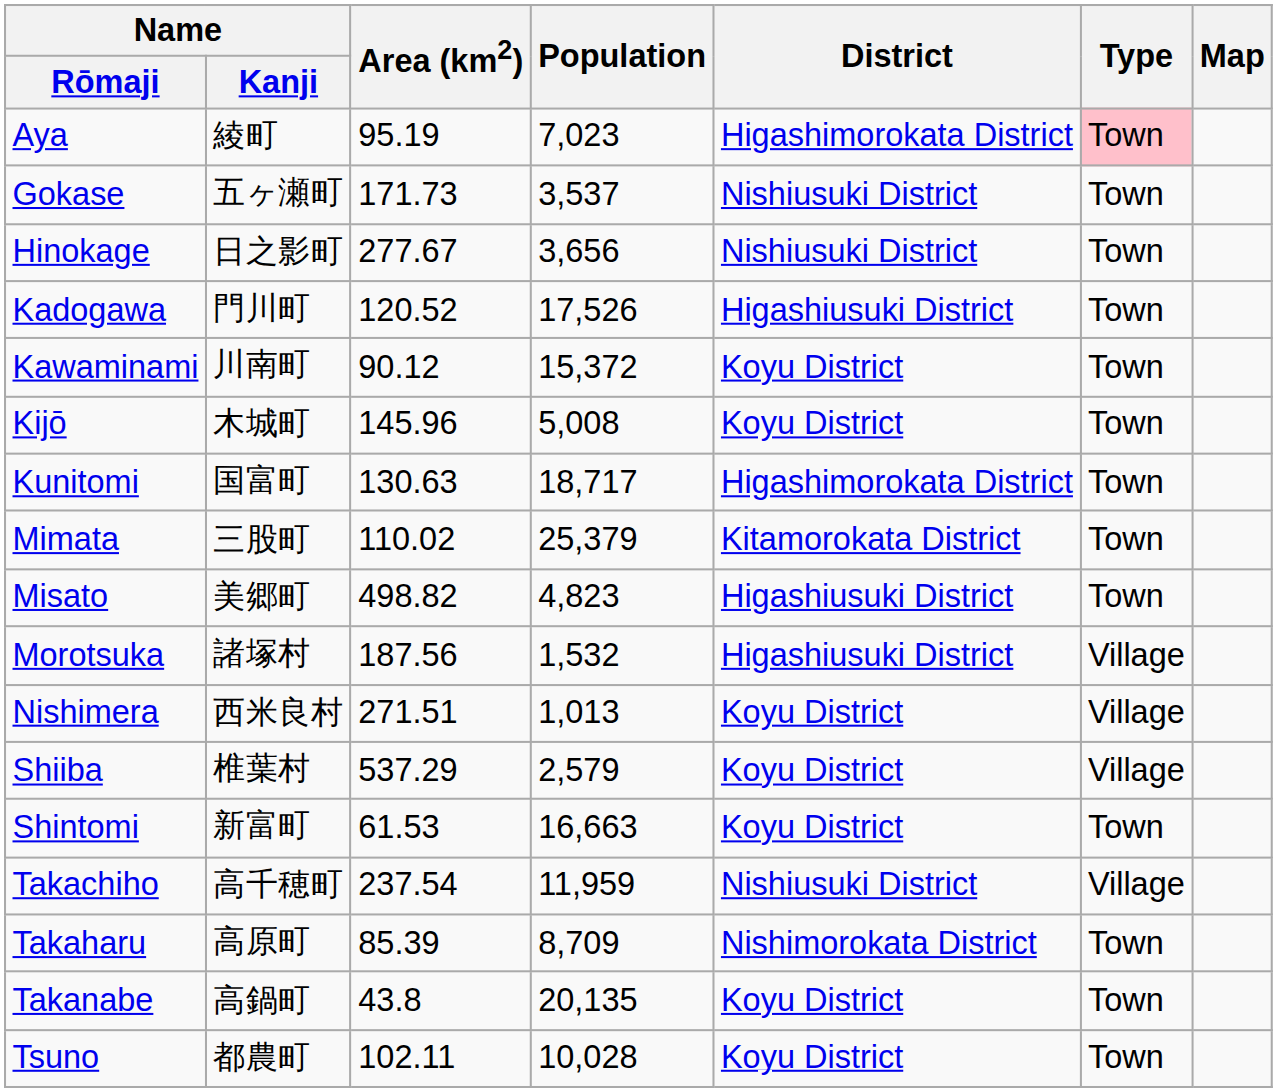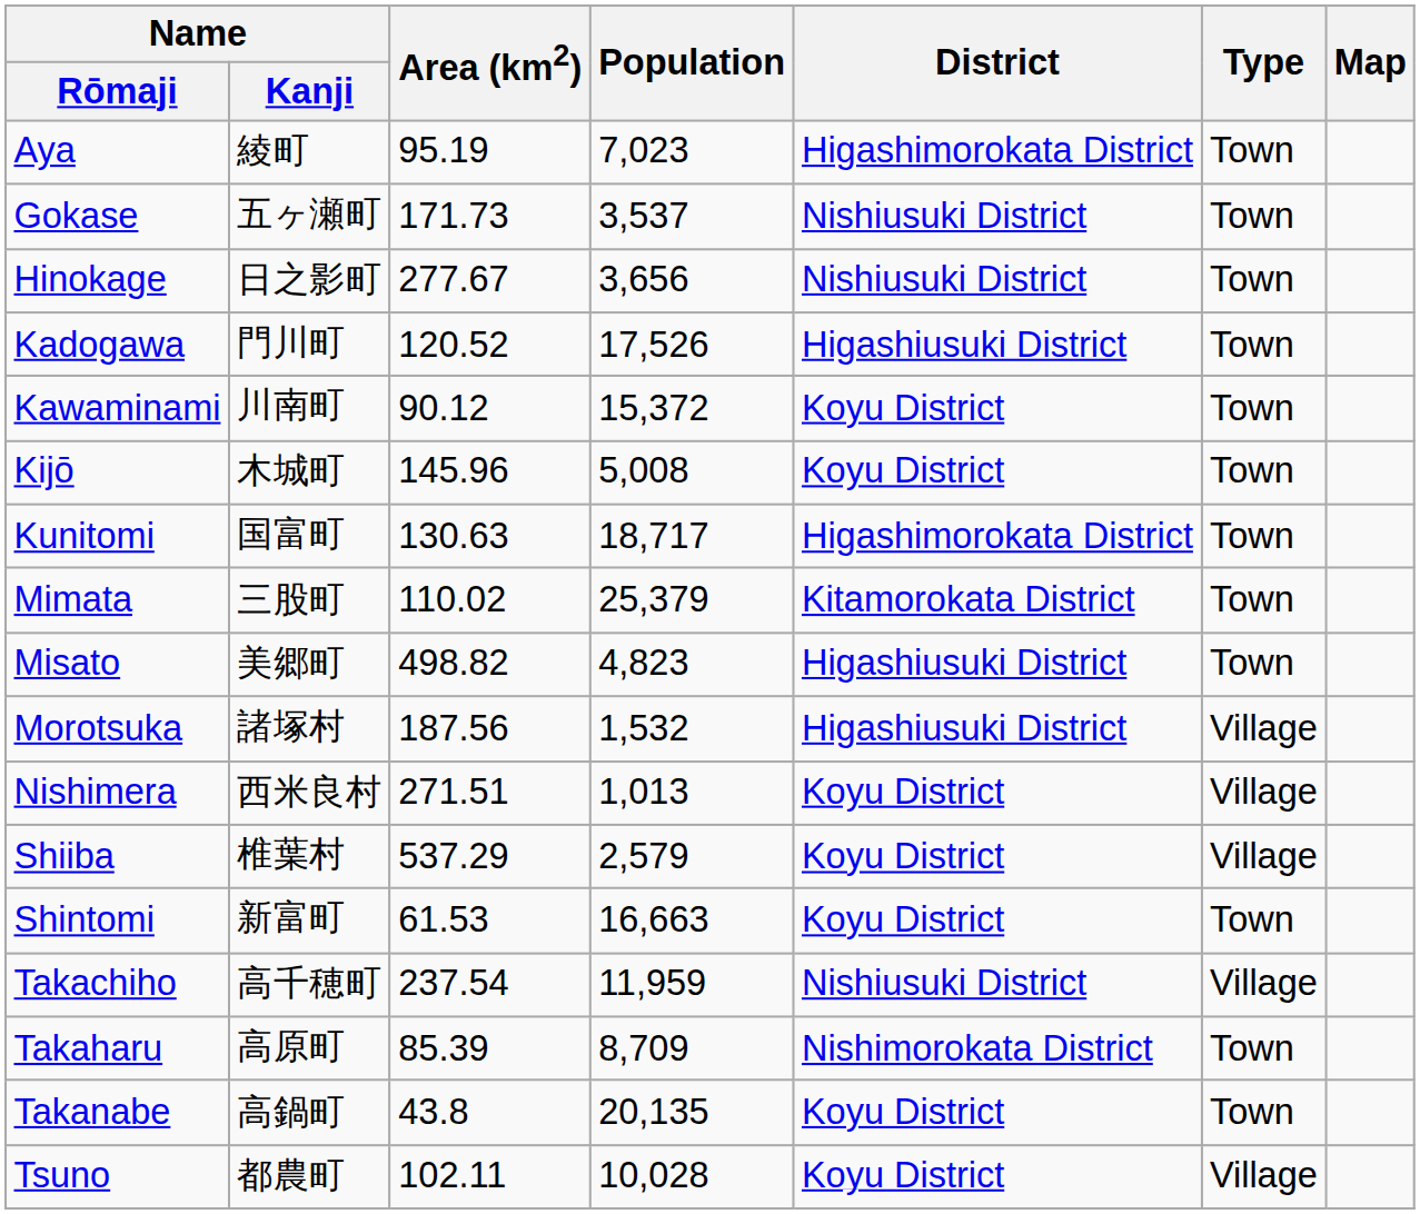Aya | Type: pink background -> no background
Tsuno | Type: Town -> Village
